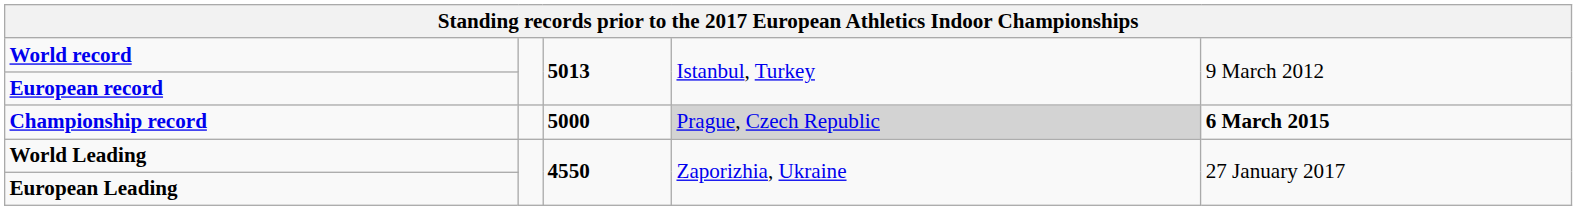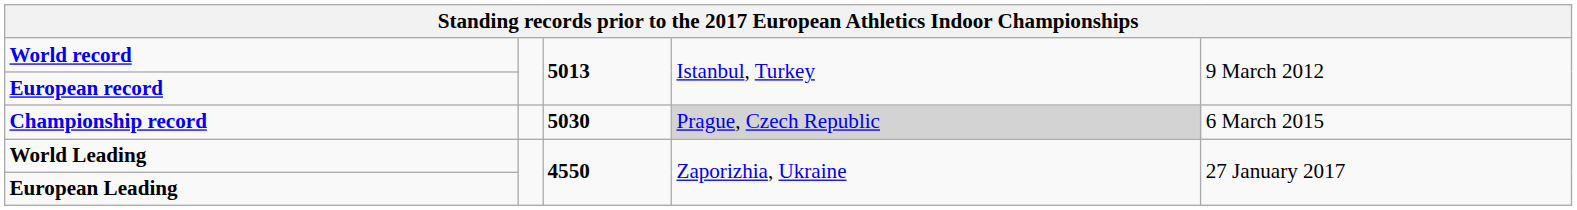Championship record | column 3: 5000 -> 5030
Championship record | column 5: bold -> normal
